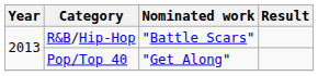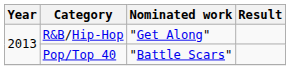R&B/Hip-Hop | Nominated work: "Battle Scars" -> "Get Along"
Pop/Top 40 | Nominated work: "Get Along" -> "Battle Scars"
